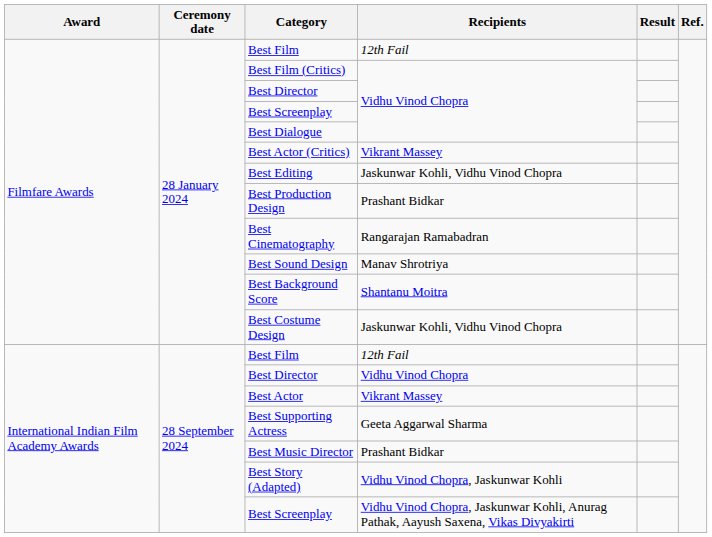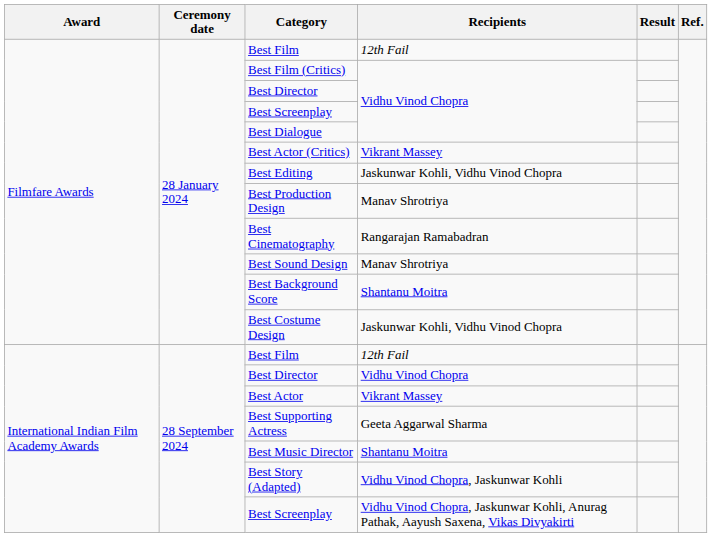Best Production Design | Recipients: Prashant Bidkar -> Manav Shrotriya
Best Music Director | Recipients: Prashant Bidkar -> Shantanu Moitra
